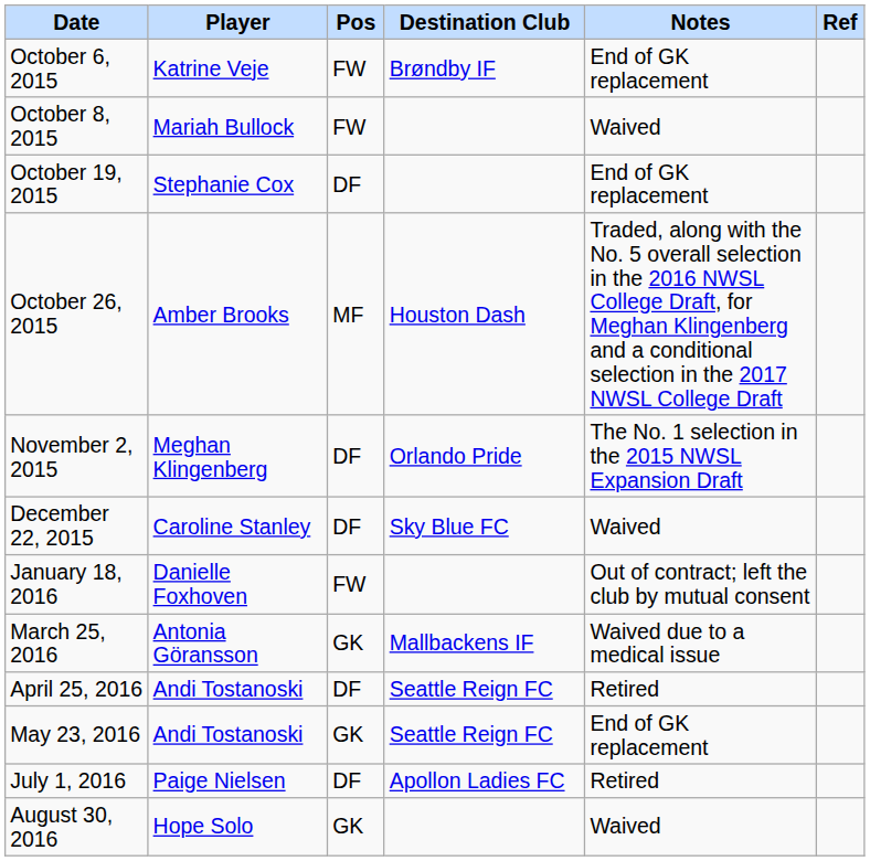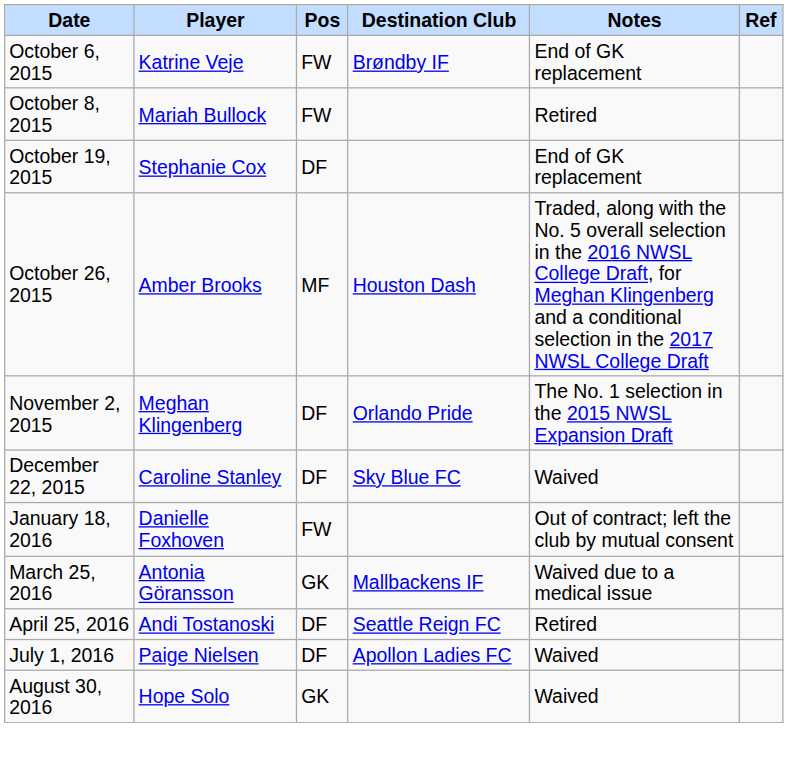October 8, 2015 | Notes: Waived -> Retired
- row: May 23, 2016 | Andi Tostanoski | GK | Seattle Reign FC | End of GK replacement
July 1, 2016 | Notes: Retired -> Waived
